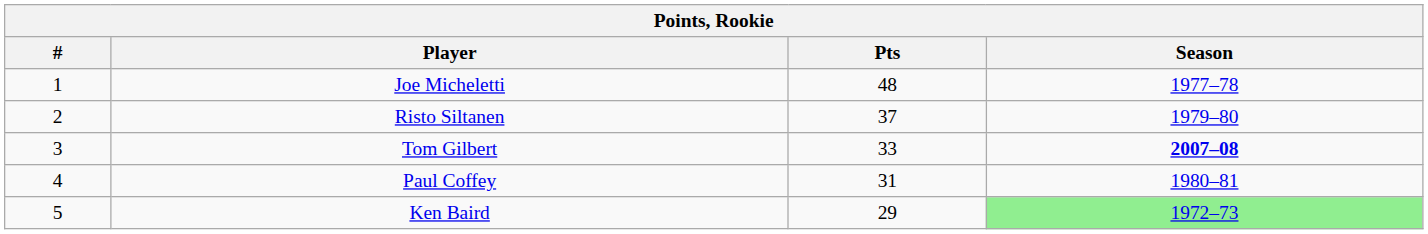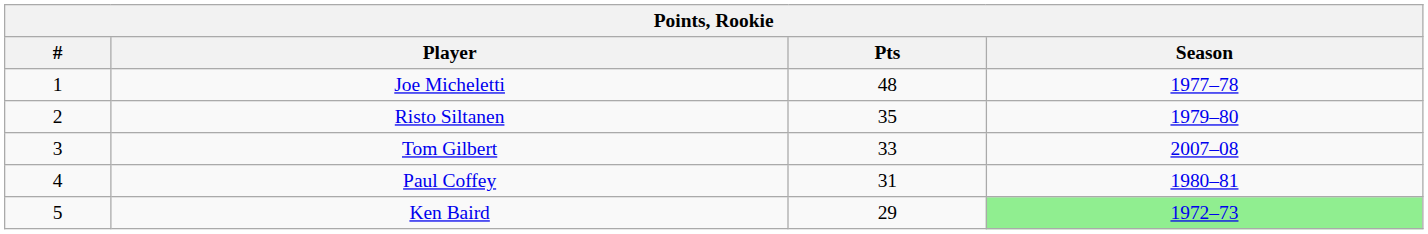Risto Siltanen | Pts: 37 -> 35
Tom Gilbert | Season: bold -> normal
